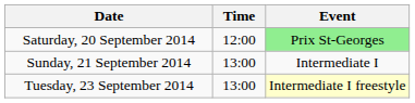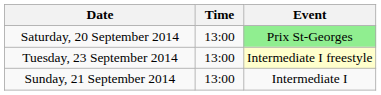Saturday, 20 September 2014 | Time: 12:00 -> 13:00
rows swapped: Sunday, 21 September 2014 <-> Tuesday, 23 September 2014
